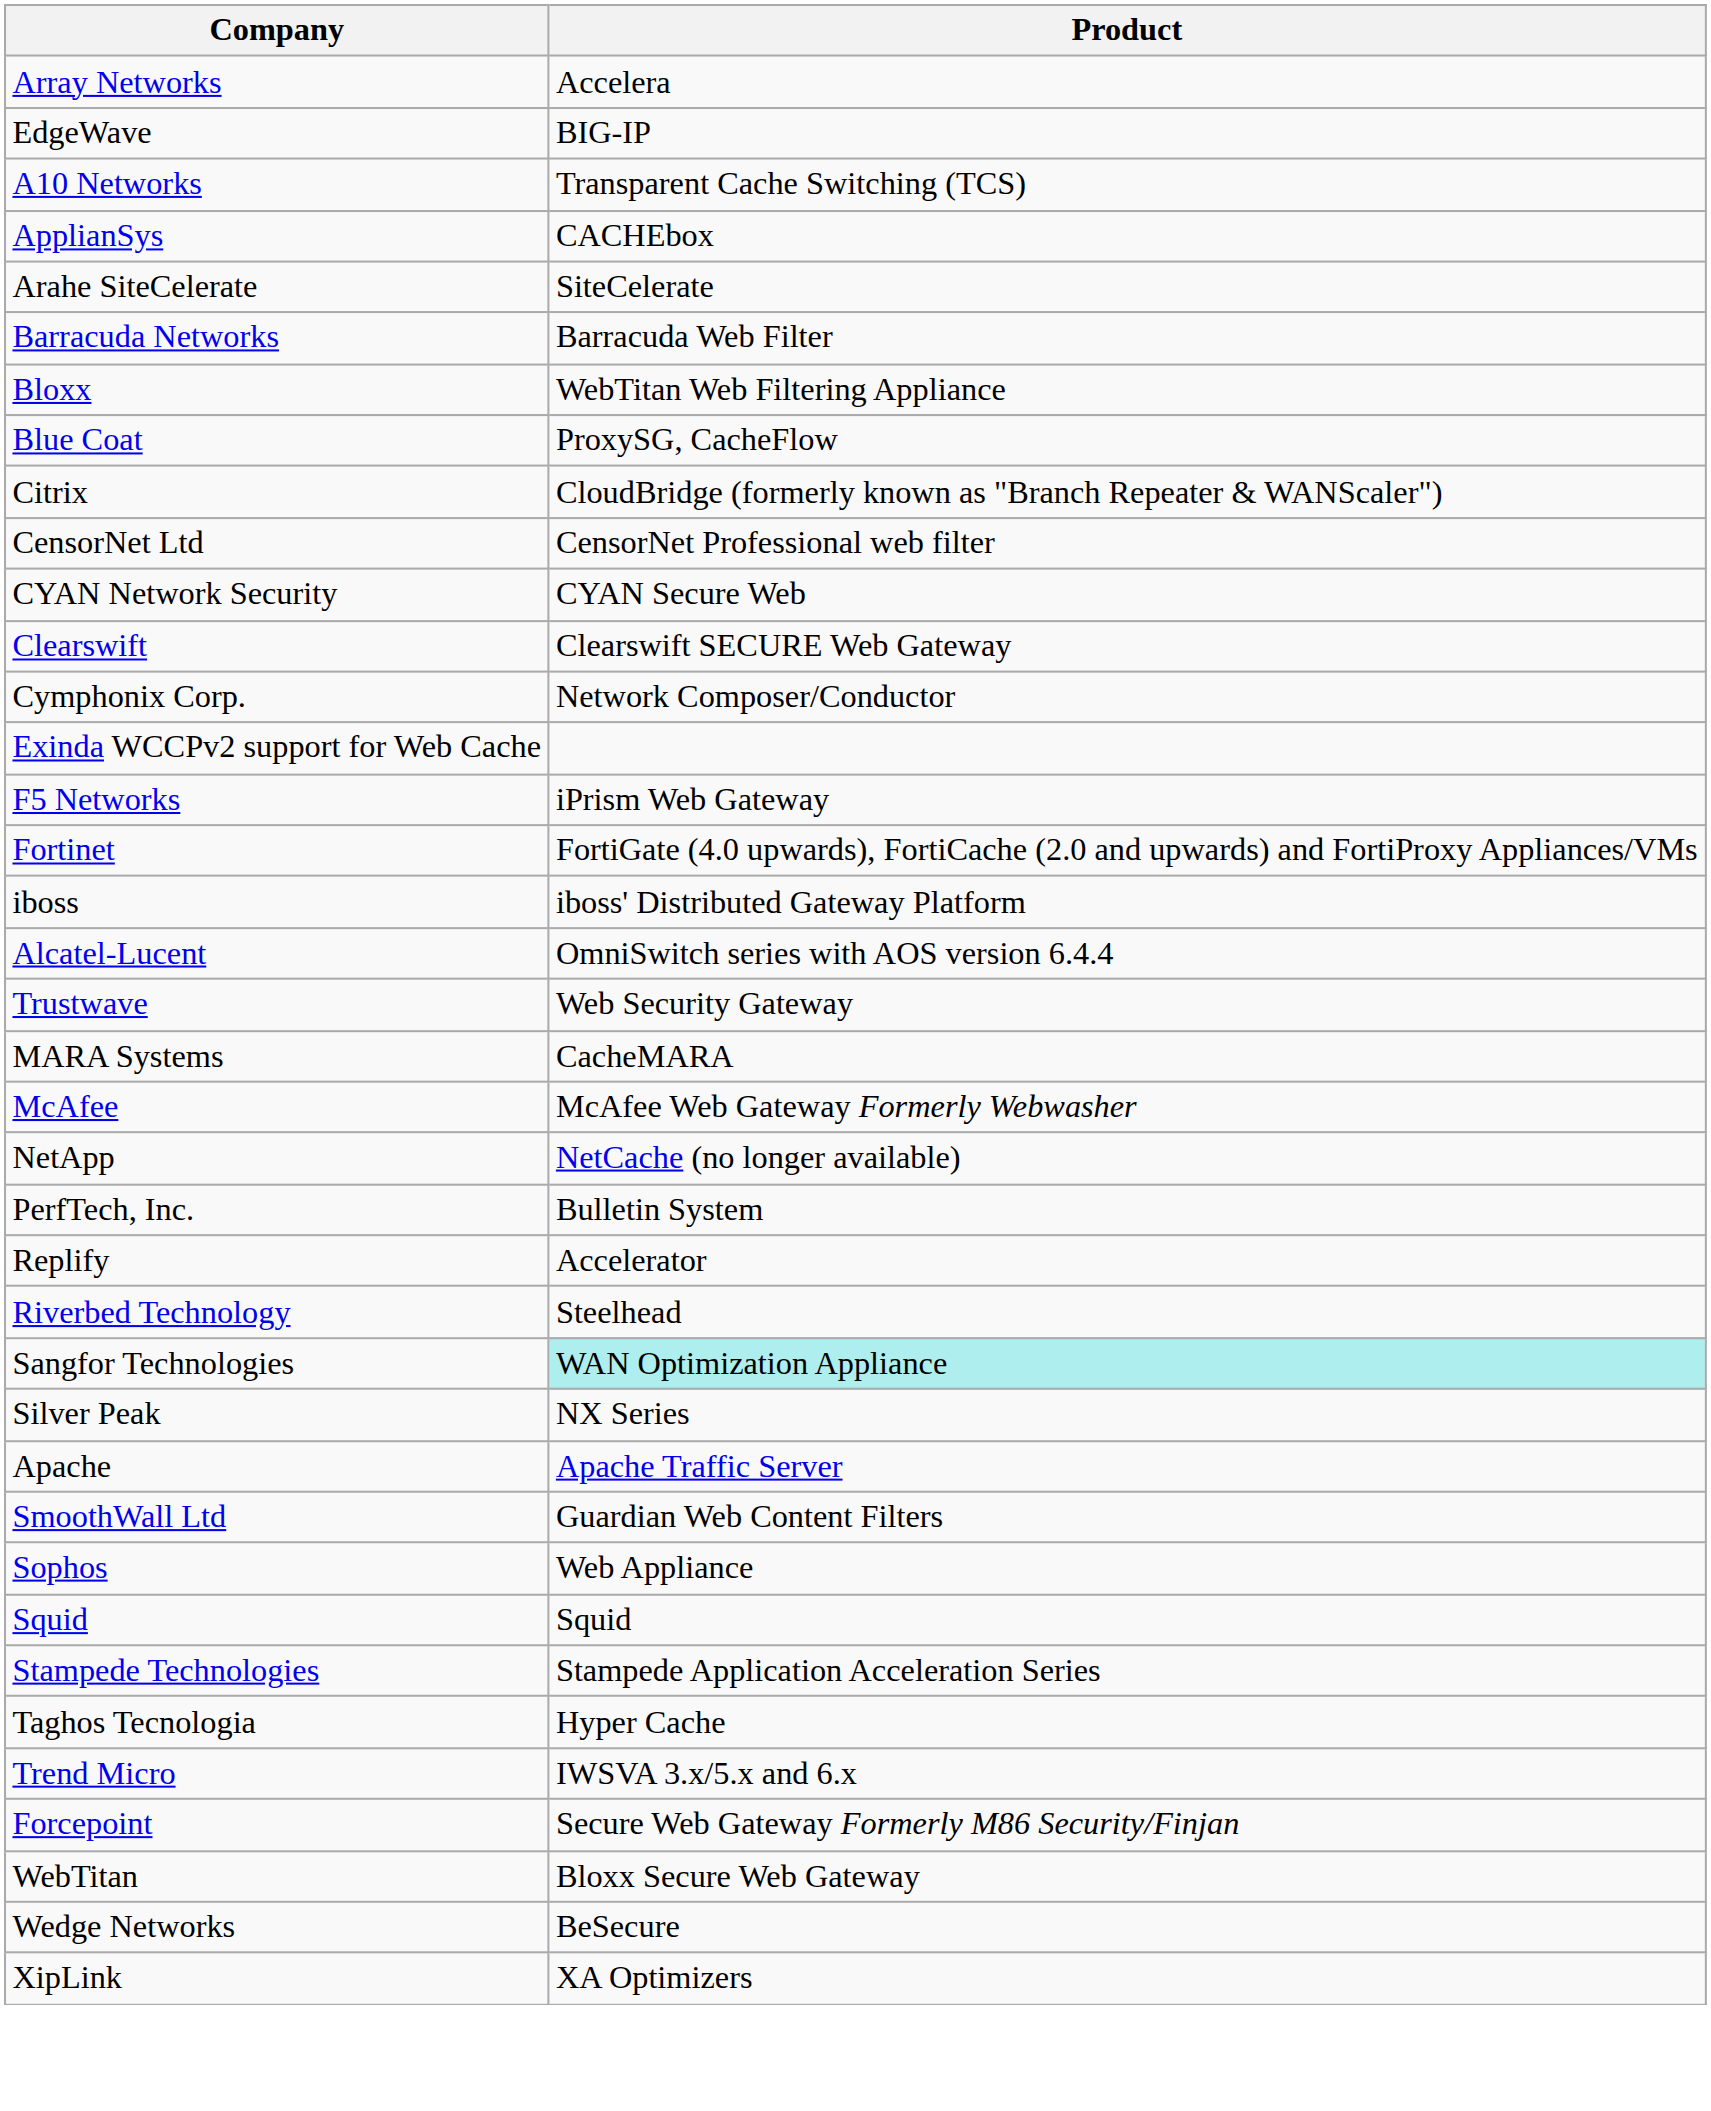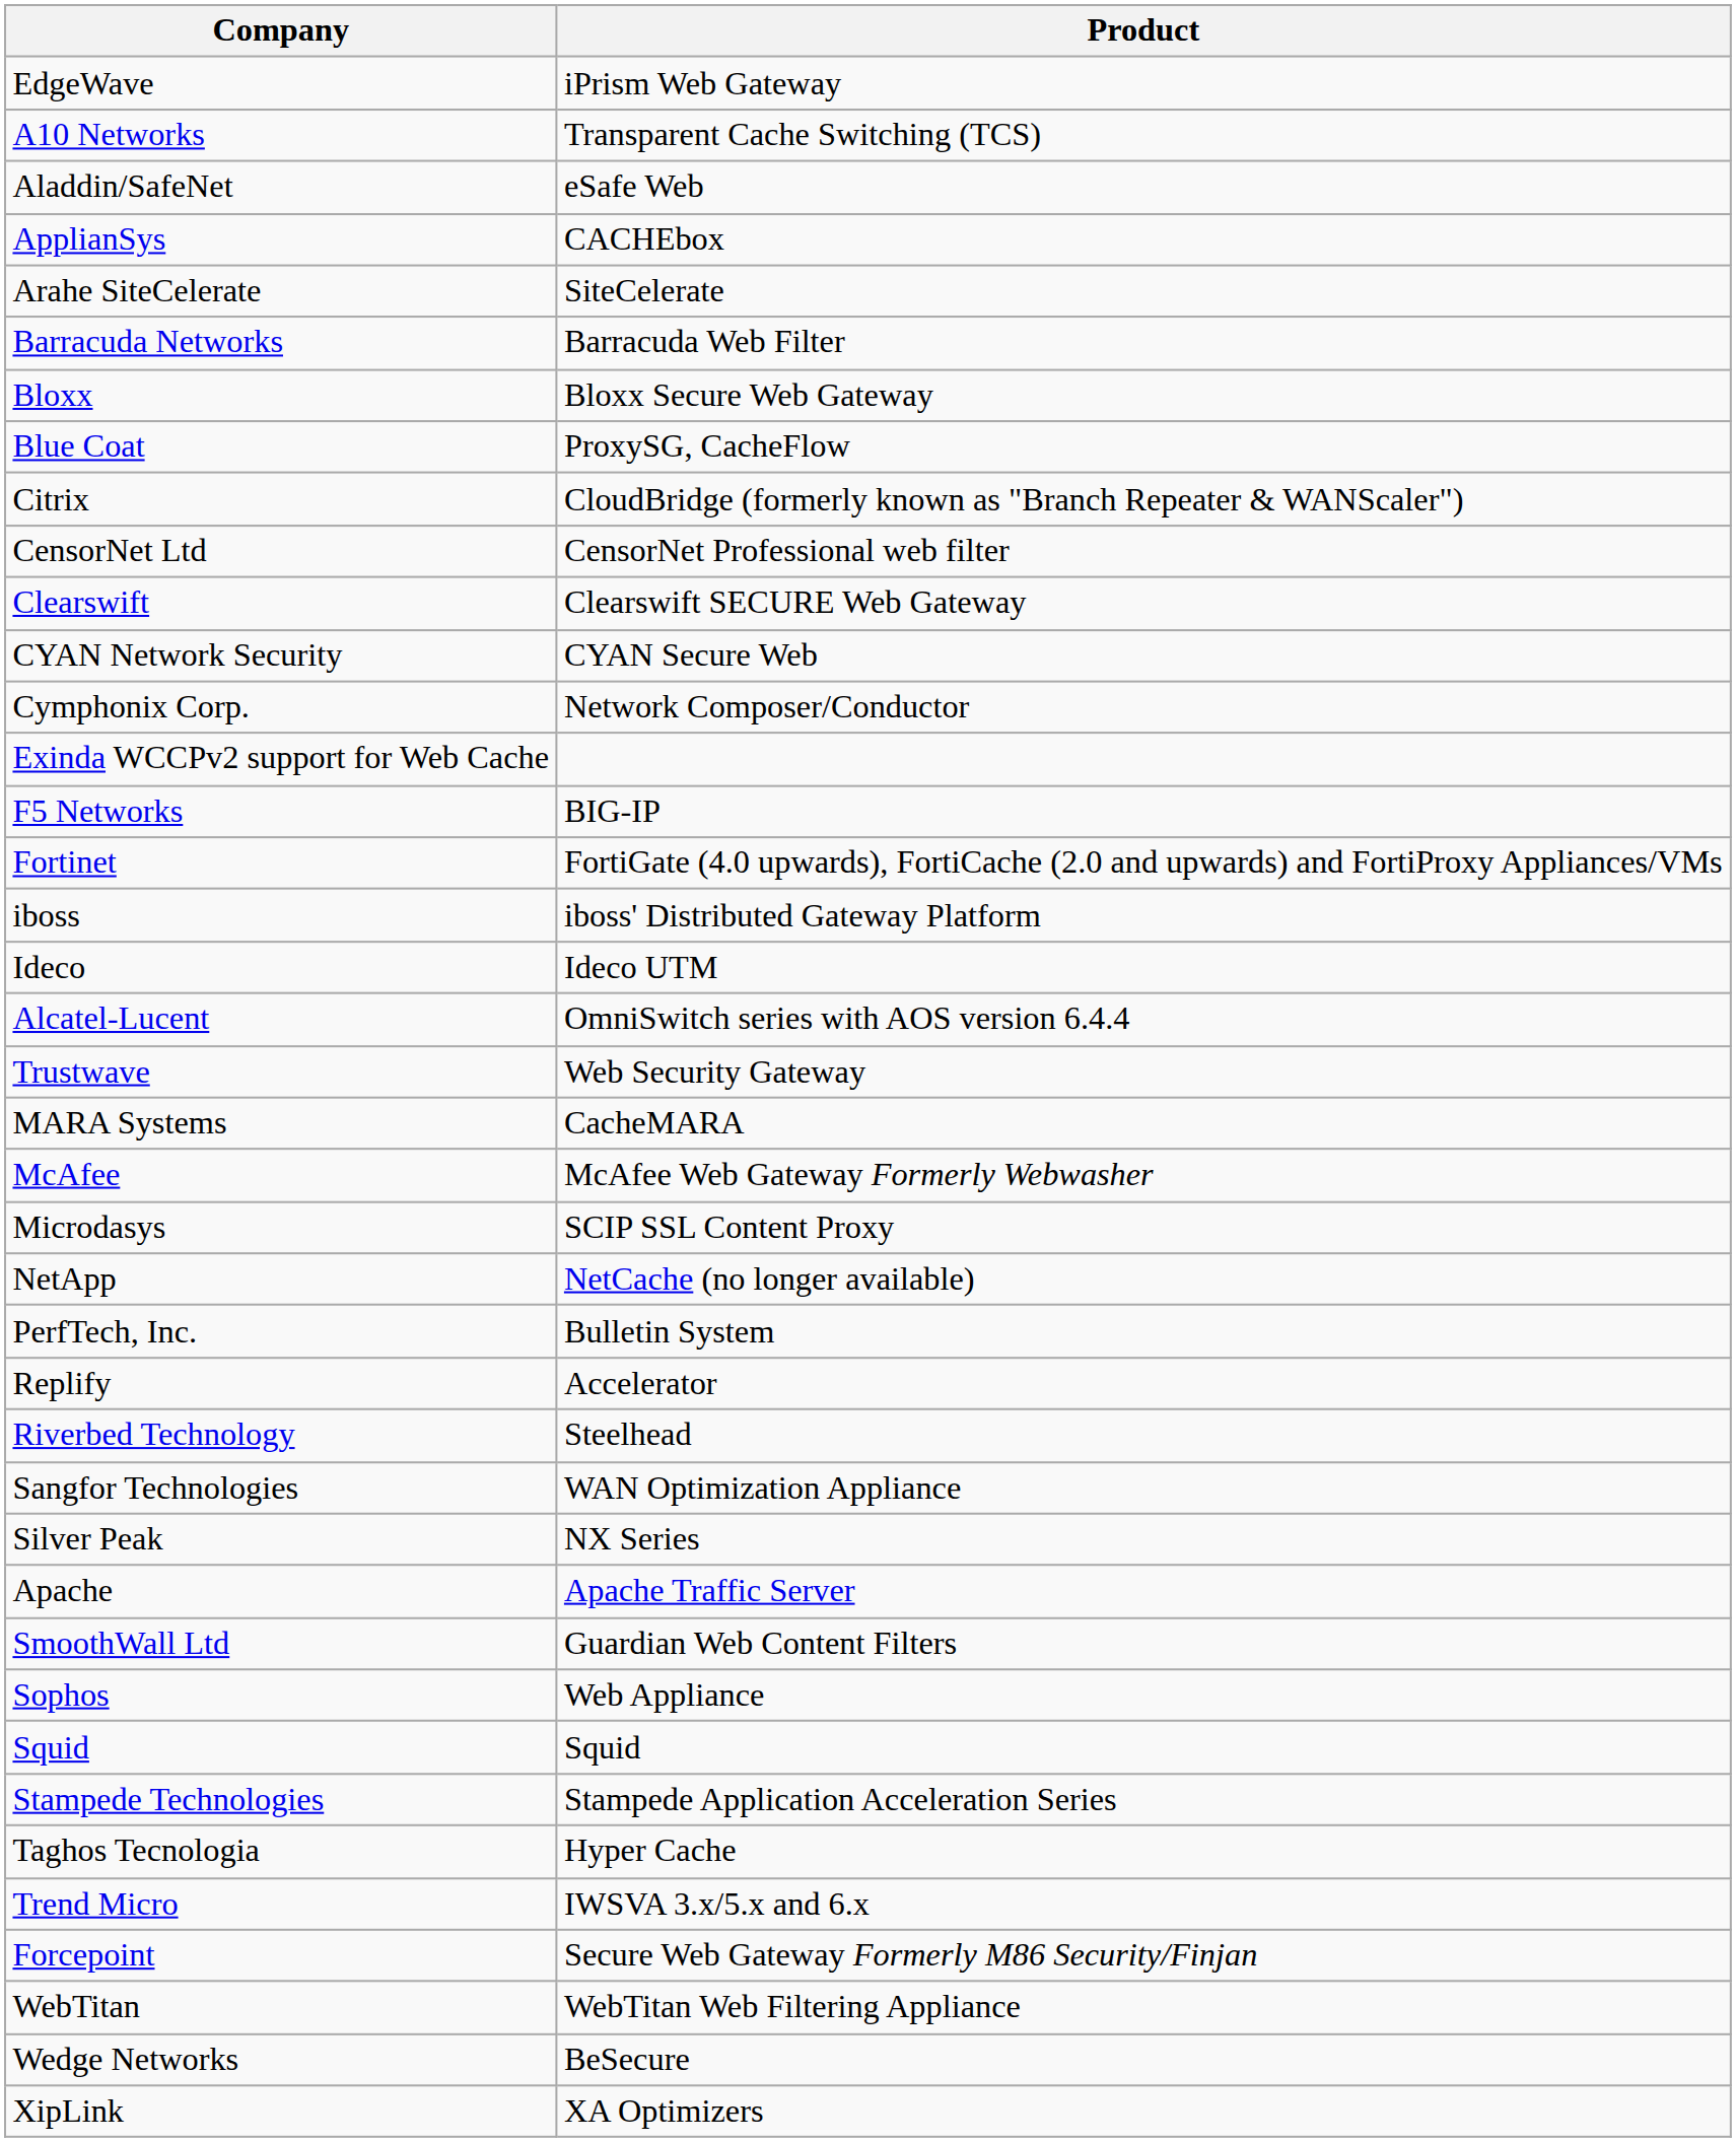- row: Array Networks | Accelera
EdgeWave | Product: BIG-IP -> iPrism Web Gateway
+ row: Aladdin/SafeNet | eSafe Web
Bloxx | Product: WebTitan Web Filtering Appliance -> Bloxx Secure Web Gateway
rows swapped: Clearswift <-> CYAN Network Security
F5 Networks | Product: iPrism Web Gateway -> BIG-IP
+ row: Ideco | Ideco UTM
+ row: Microdasys | SCIP SSL Content Proxy
Sangfor Technologies | Product: paleturquoise background -> no background
WebTitan | Product: Bloxx Secure Web Gateway -> WebTitan Web Filtering Appliance
